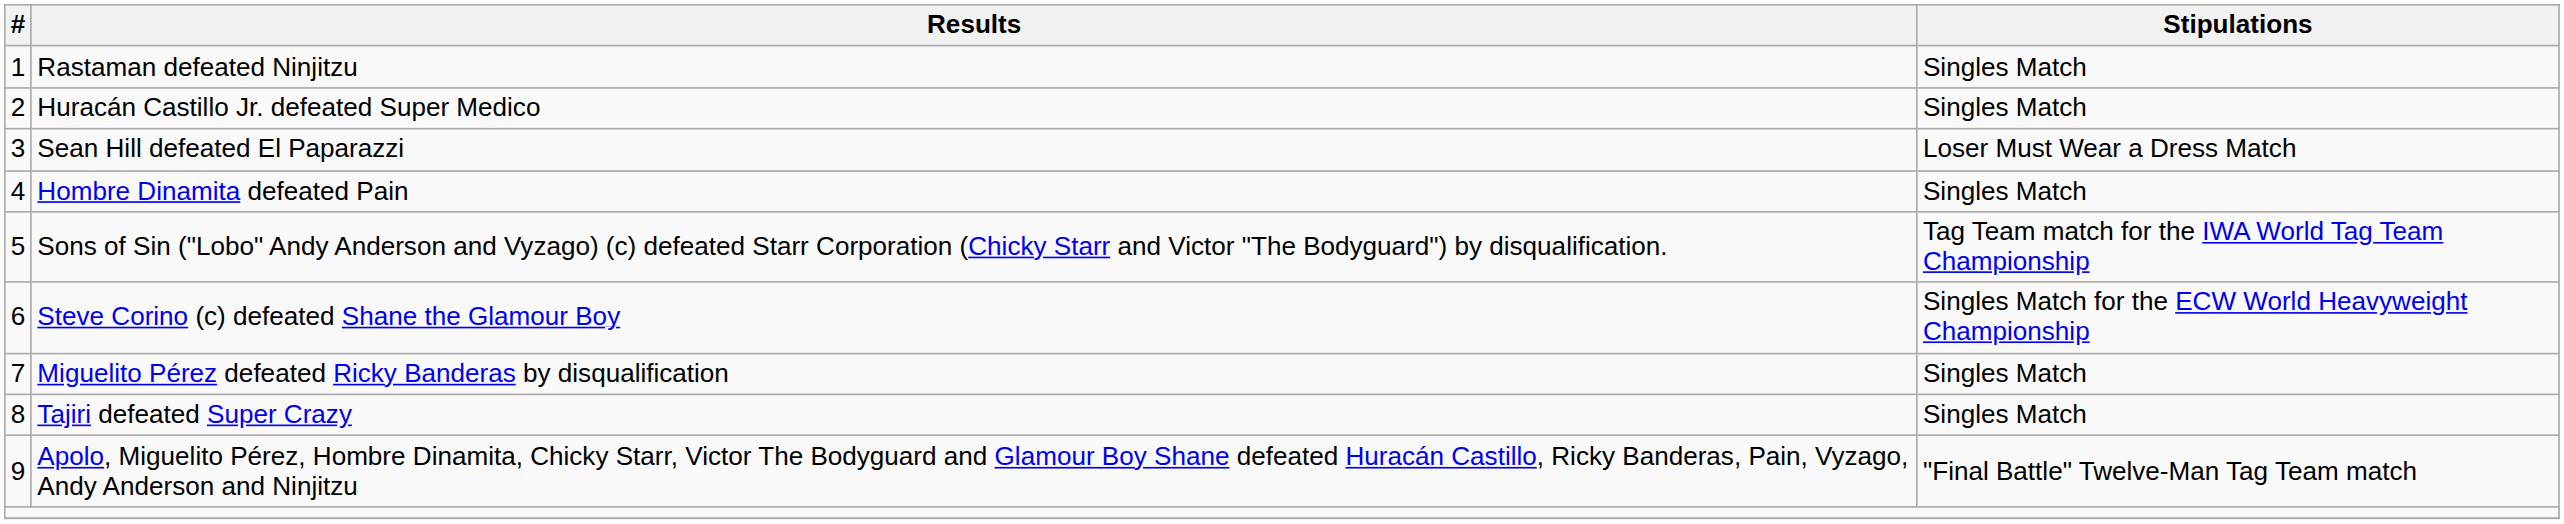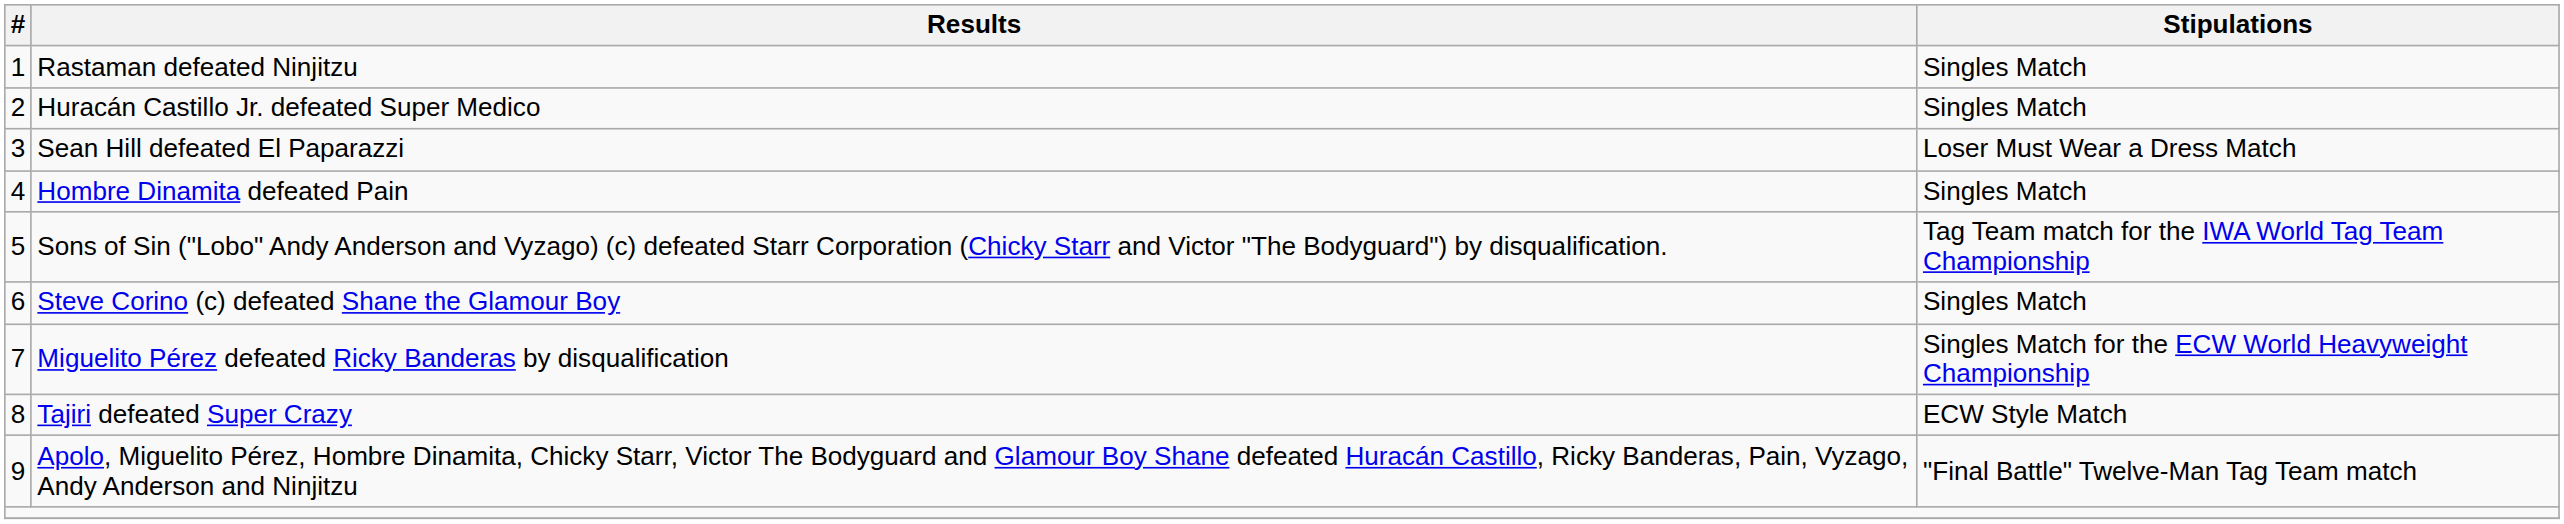Steve Corino (c) defeated Shane the Glamour Boy | Stipulations: Singles Match for the ECW World Heavyweight Championship -> Singles Match
Miguelito Pérez defeated Ricky Banderas by disqualification | Stipulations: Singles Match -> Singles Match for the ECW World Heavyweight Championship
Tajiri defeated Super Crazy | Stipulations: Singles Match -> ECW Style Match
